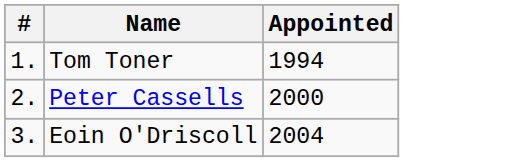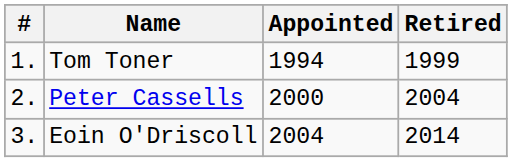+ column: Retired | 1999 | 2004 | 2014
